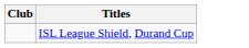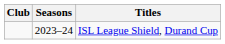+ column: Seasons | 2023–24
